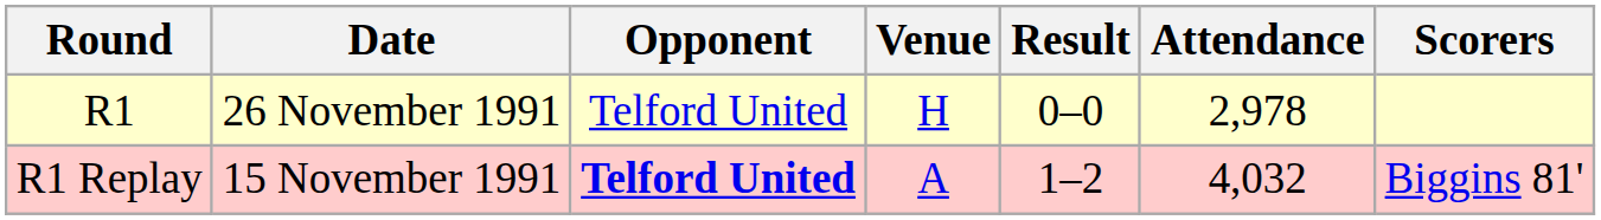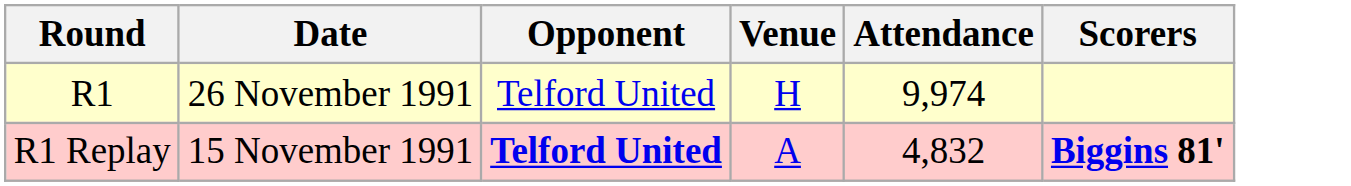- column: Result | 0–0 | 1–2
R1 | Attendance: 2,978 -> 9,974
R1 Replay | Attendance: 4,032 -> 4,832
R1 Replay | Scorers: normal -> bold
